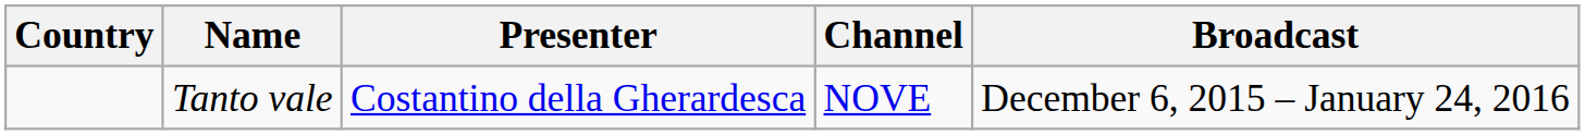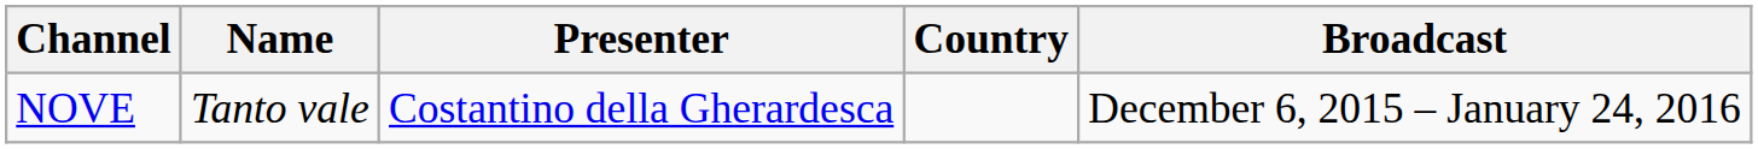columns swapped: Country <-> Channel
